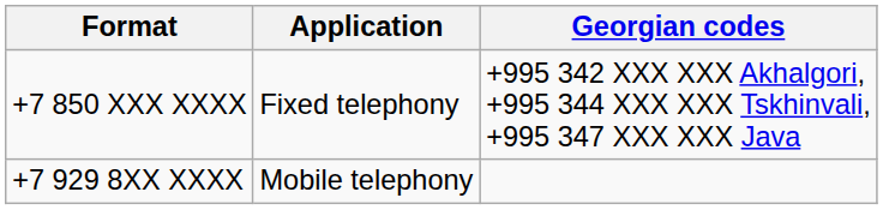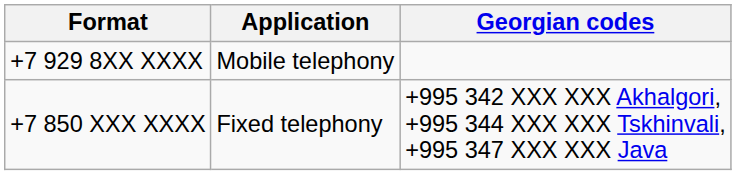rows swapped: +7 850 XXX XXXX <-> +7 929 8XX XXXX
